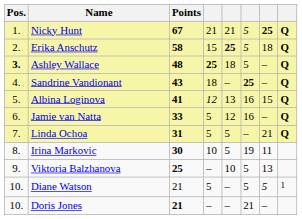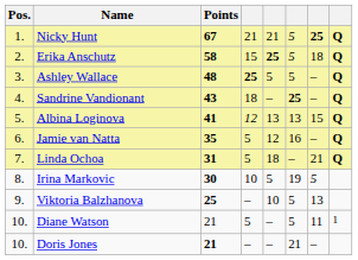Ashley Wallace | Pos.: bold -> normal
Ashley Wallace | column 5: 18 -> 5
Albina Loginova | column 6: 16 -> 13
Jamie van Natta | Points: 33 -> 35
Linda Ochoa | column 5: 5 -> 18
Irina Markovic | column 7: 11 -> 5
Diane Watson | column 7: 5 -> 11
